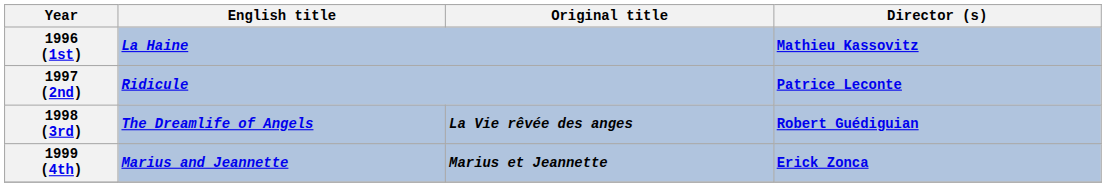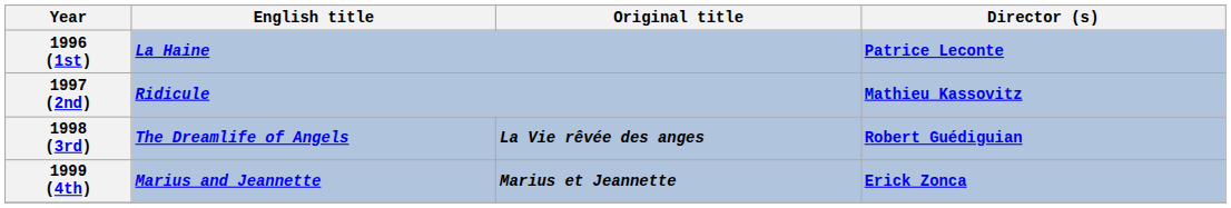1996 (1st) | Director (s): Mathieu Kassovitz -> Patrice Leconte
1997 (2nd) | Director (s): Patrice Leconte -> Mathieu Kassovitz
